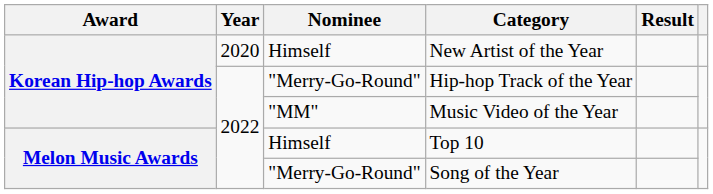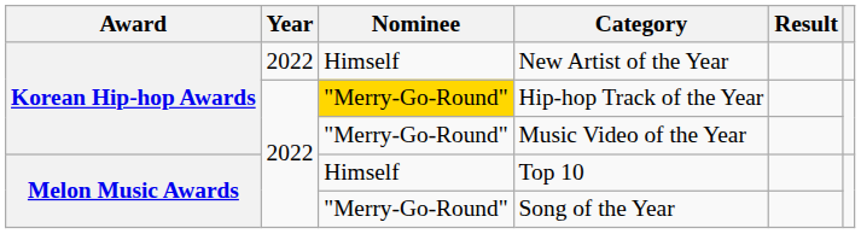New Artist of the Year | Year: 2020 -> 2022
Hip-hop Track of the Year | Nominee: no background -> gold background
Music Video of the Year | Nominee: "MM" -> "Merry-Go-Round"
